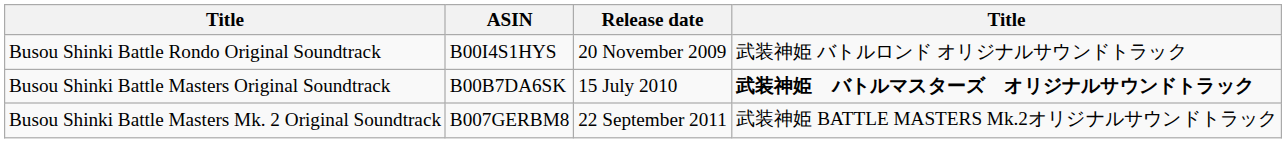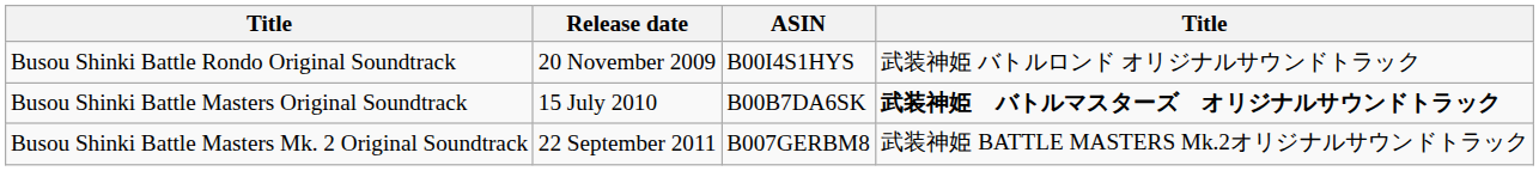columns swapped: Release date <-> ASIN
